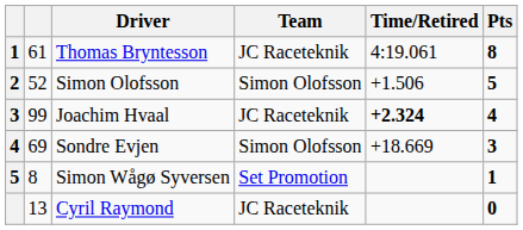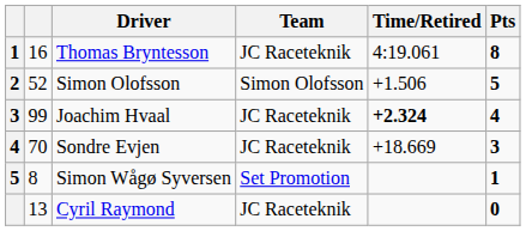Thomas Bryntesson | column 2: 61 -> 16
Sondre Evjen | column 2: 69 -> 70
Sondre Evjen | Team: Simon Olofsson -> JC Raceteknik
